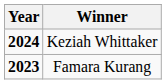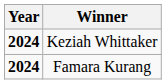Famara Kurang | Year: 2023 -> 2024
